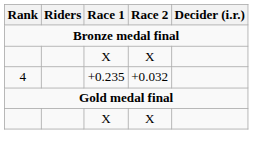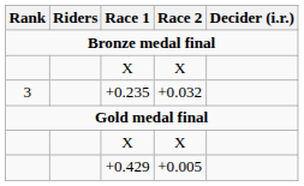+0.235 | Rank: 4 -> 3
+ row: +0.429 | +0.005
